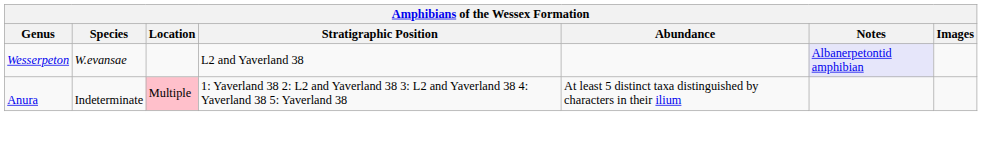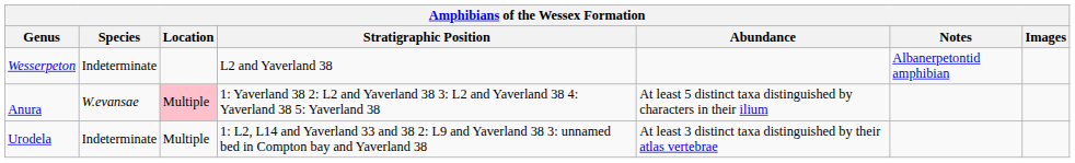Wesserpeton | Species: W.evansae -> Indeterminate
Wesserpeton | Notes: lavender background -> no background
Anura | Species: Indeterminate -> W.evansae
+ row: Urodela | Indeterminate | Multiple | 1: L2, L14 and Yaverland 33 and 38 2: L9 and Yaverland 38 3: unnamed bed in Compton bay and Yaverland 38 | At least 3 distinct taxa distinguished by their atlas vertebrae
